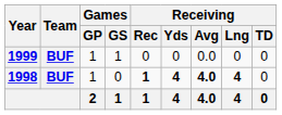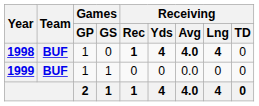rows swapped: 1998 <-> 1999
